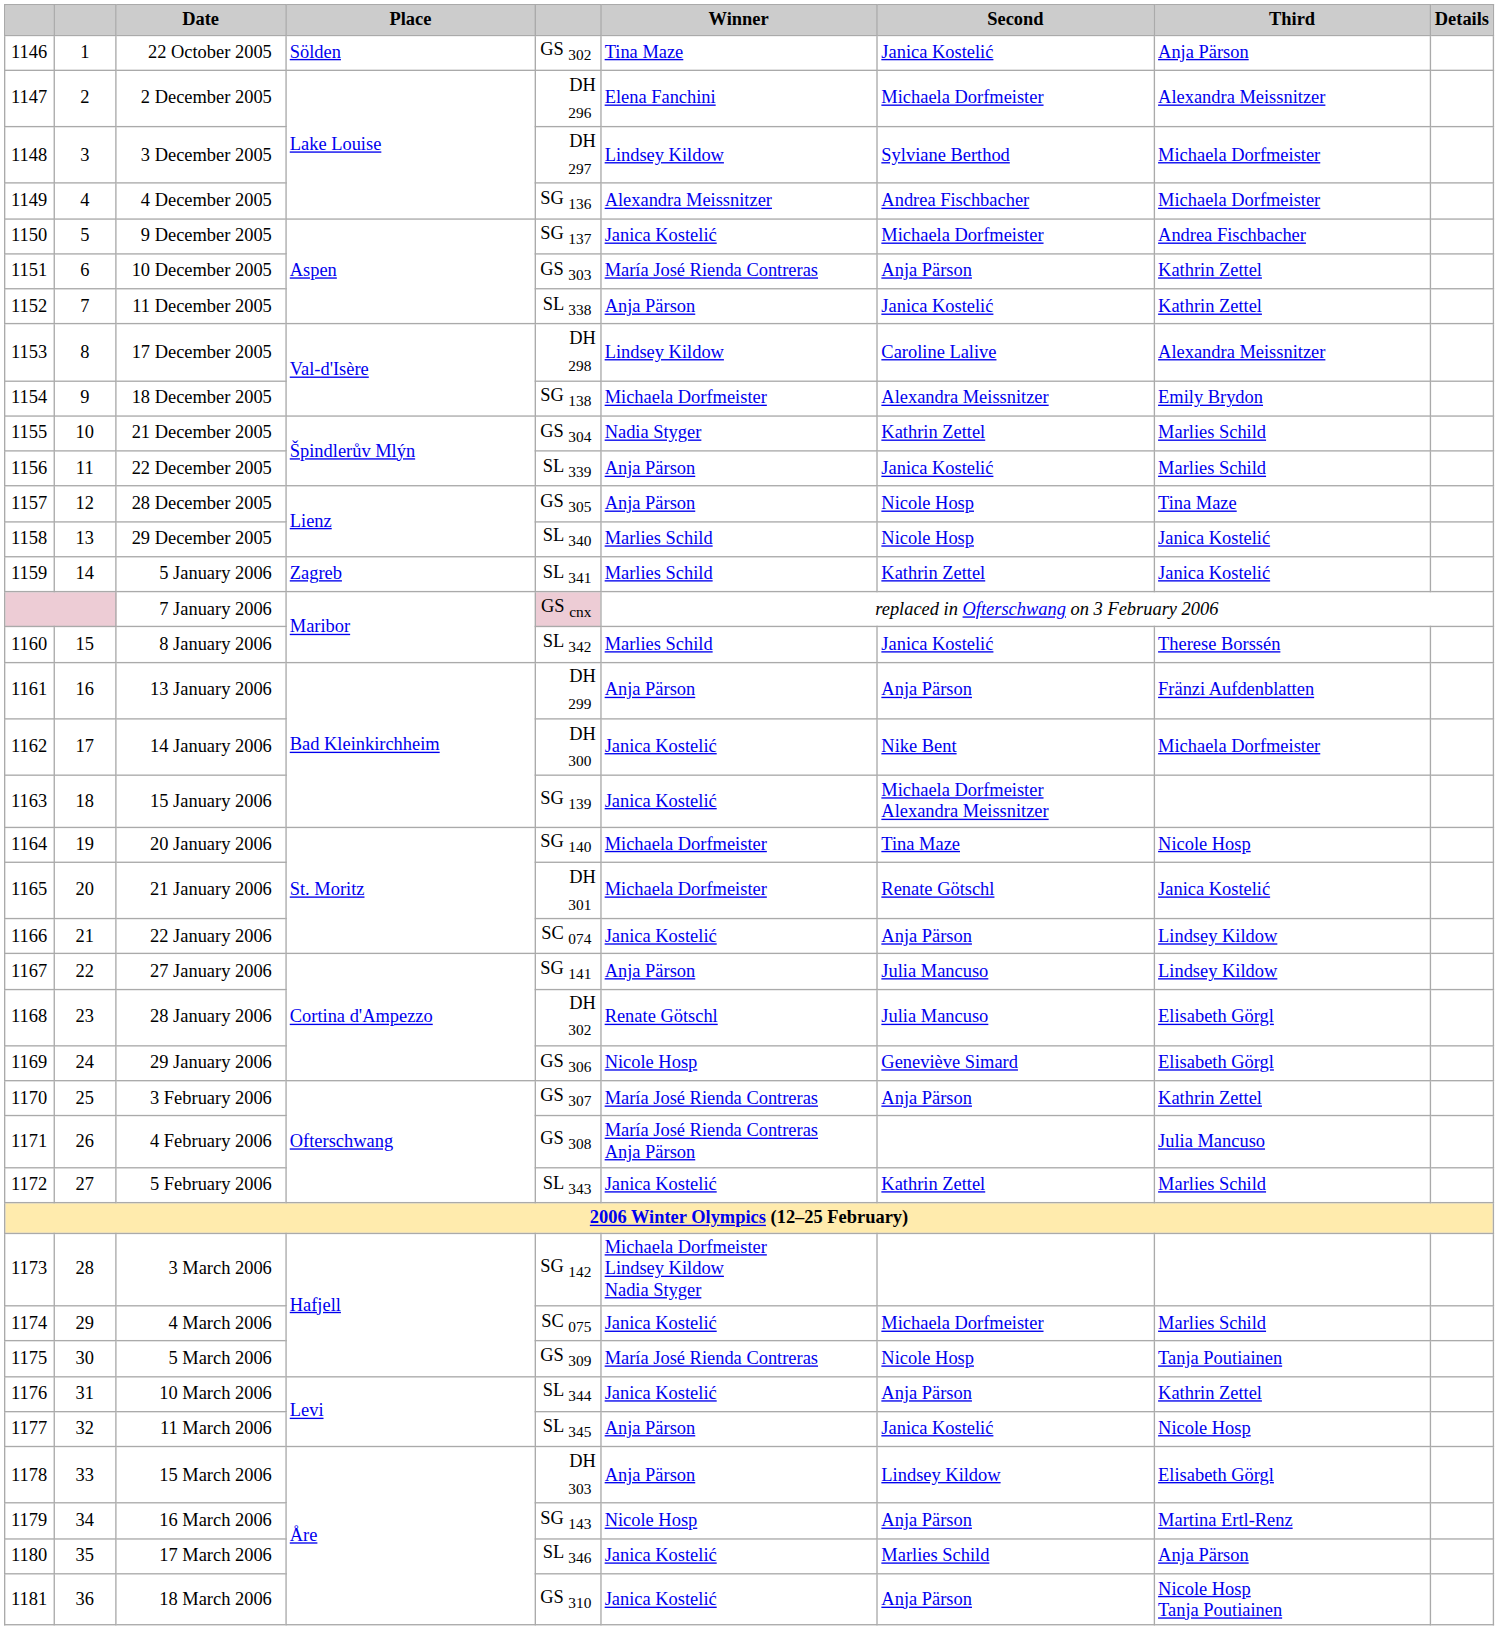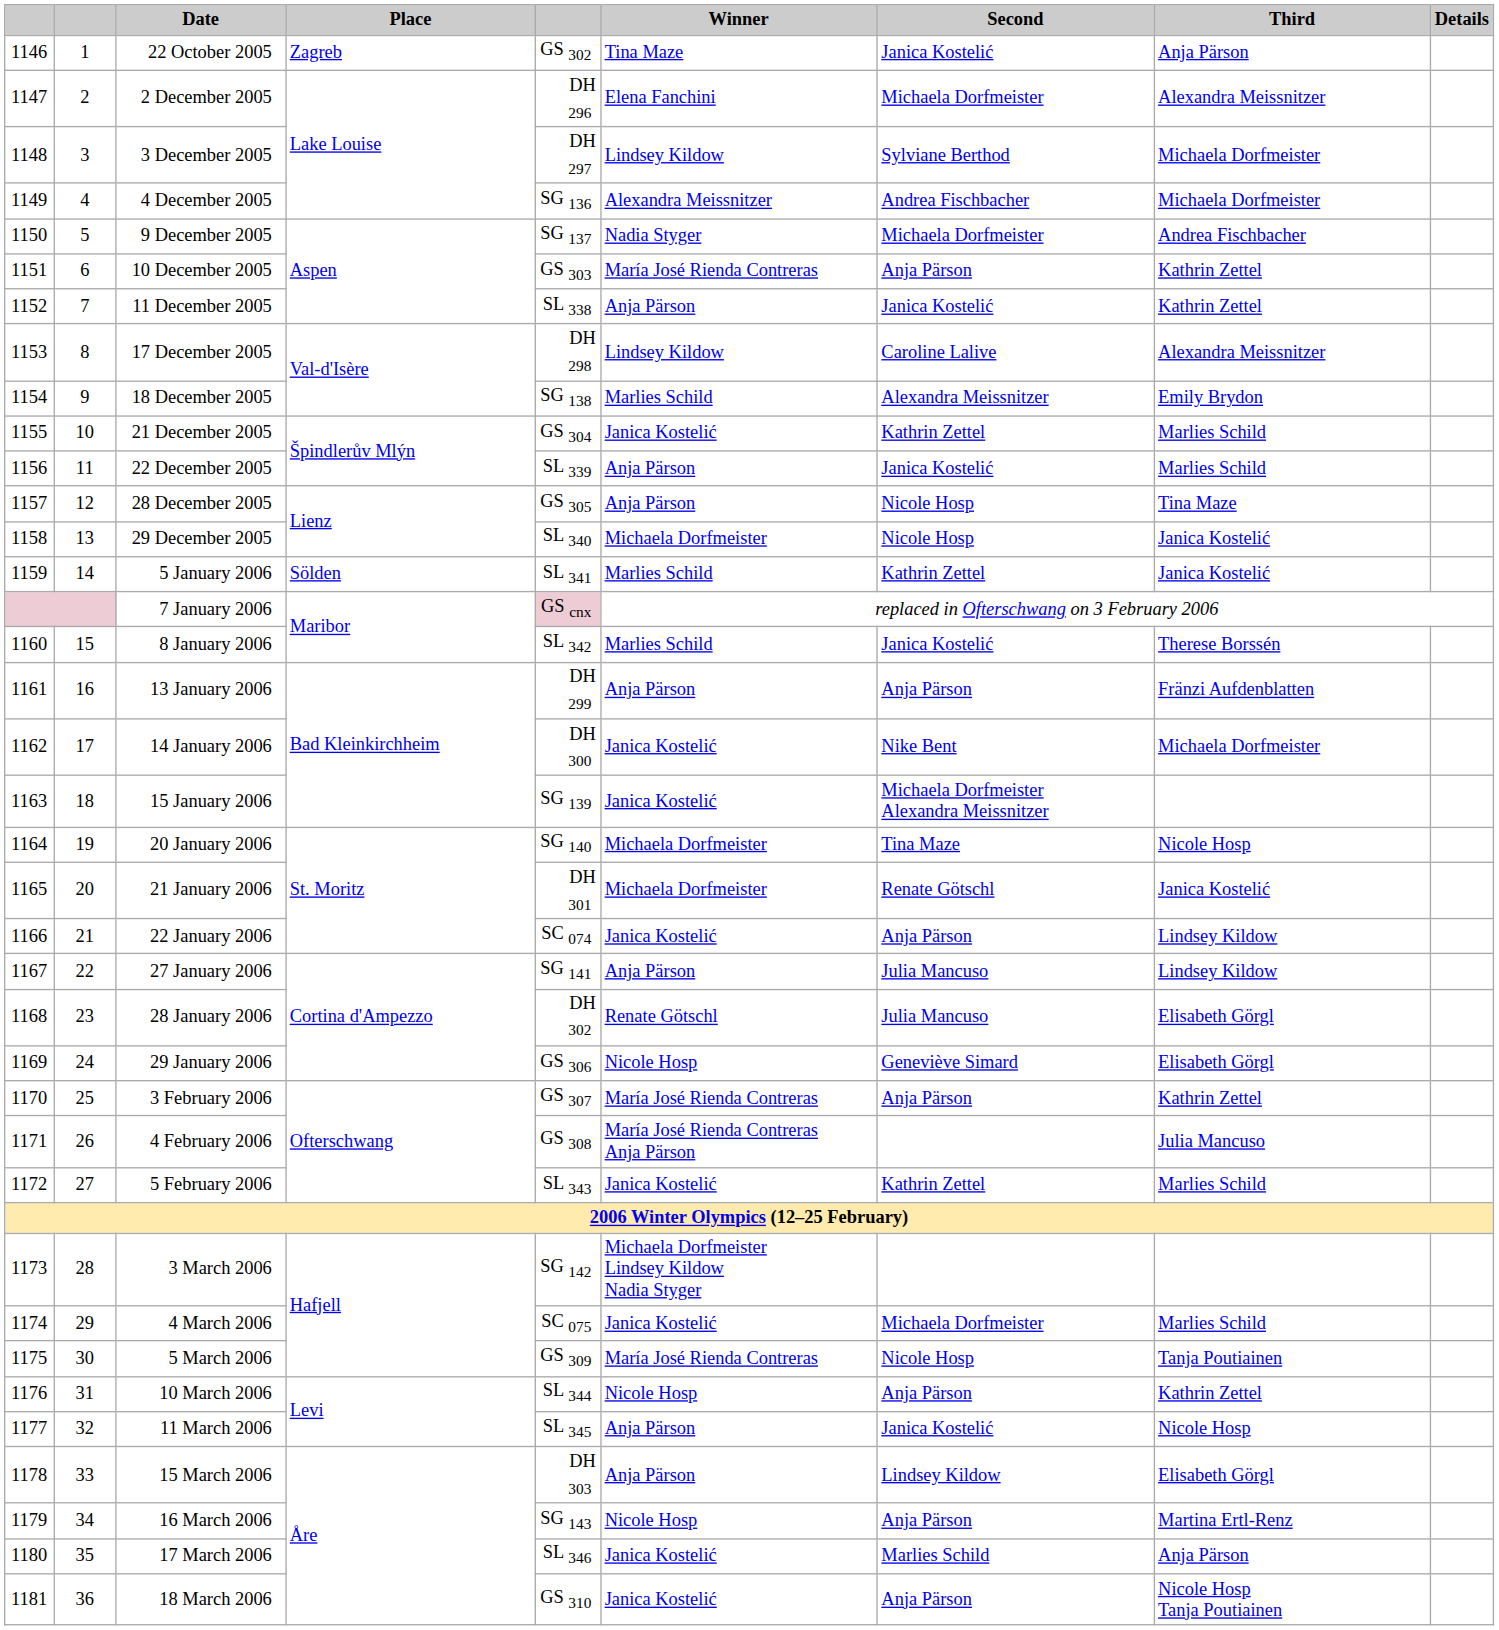22 October 2005 | Place: Sölden -> Zagreb
9 December 2005 | Winner: Janica Kostelić -> Nadia Styger
18 December 2005 | Winner: Michaela Dorfmeister -> Marlies Schild
21 December 2005 | Winner: Nadia Styger -> Janica Kostelić
29 December 2005 | Winner: Marlies Schild -> Michaela Dorfmeister
5 January 2006 | Place: Zagreb -> Sölden
10 March 2006 | Winner: Janica Kostelić -> Nicole Hosp
